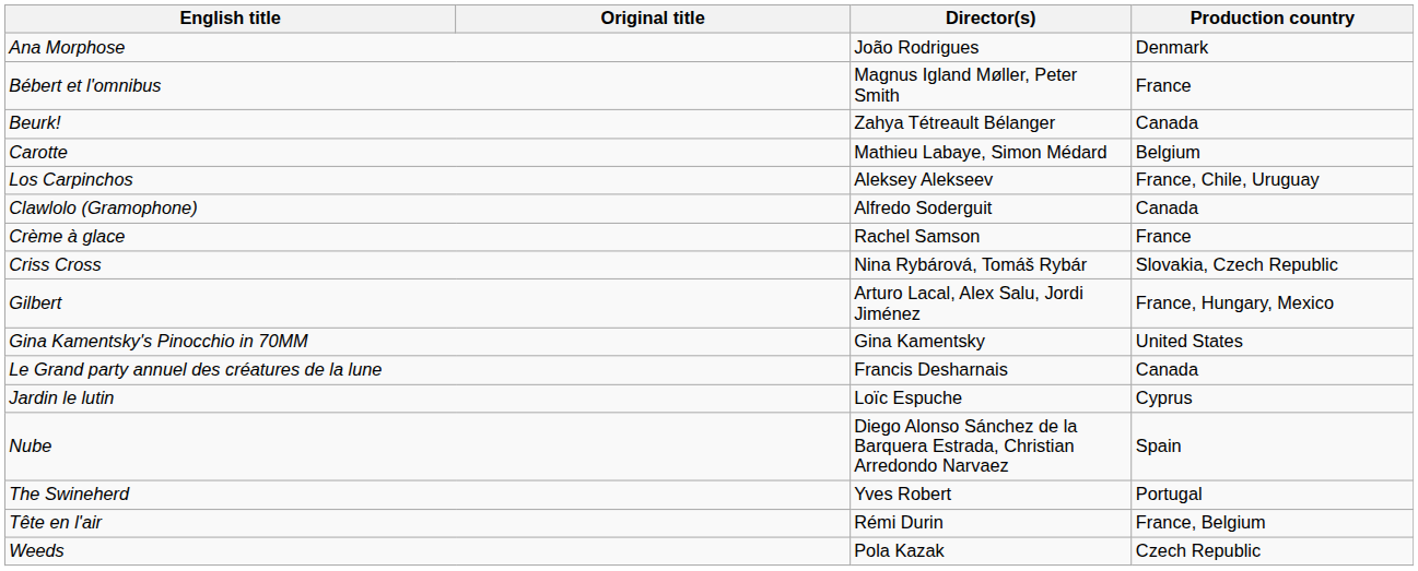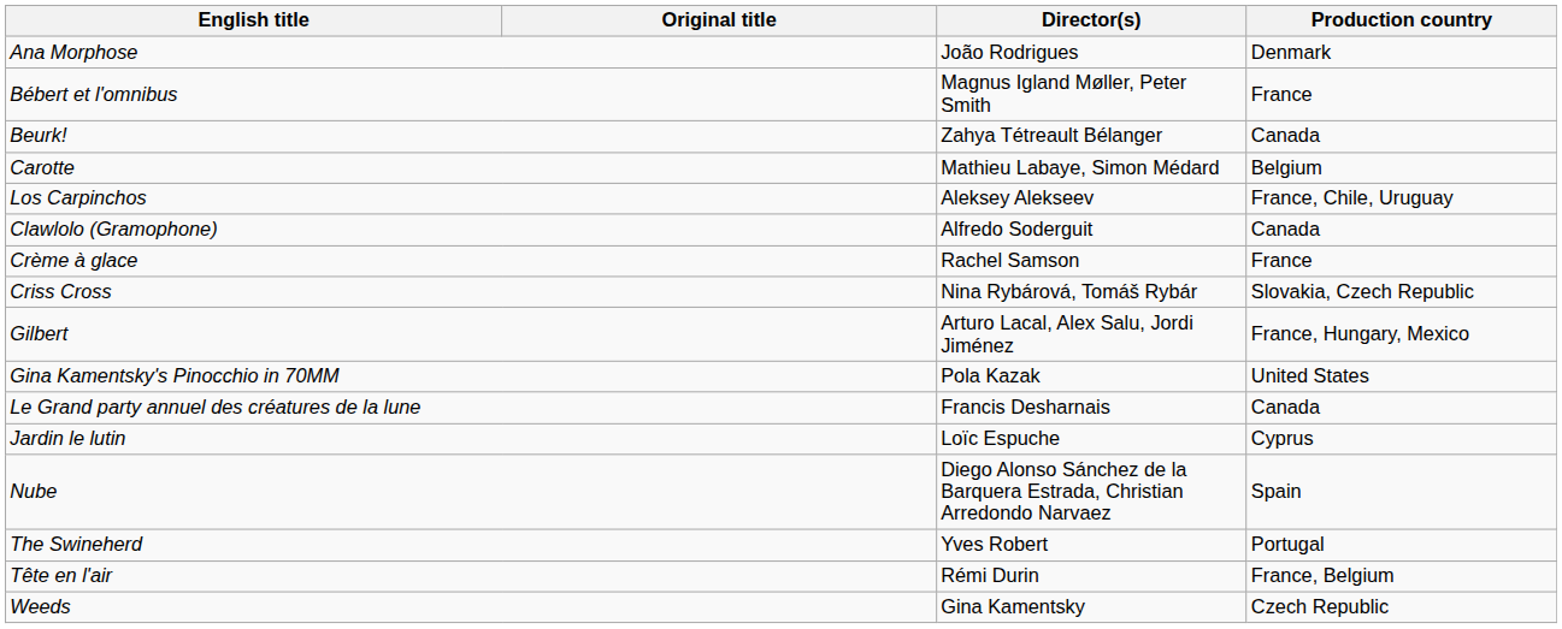Gina Kamentsky's Pinocchio in 70MM | Director(s): Gina Kamentsky -> Pola Kazak
Weeds | Director(s): Pola Kazak -> Gina Kamentsky
